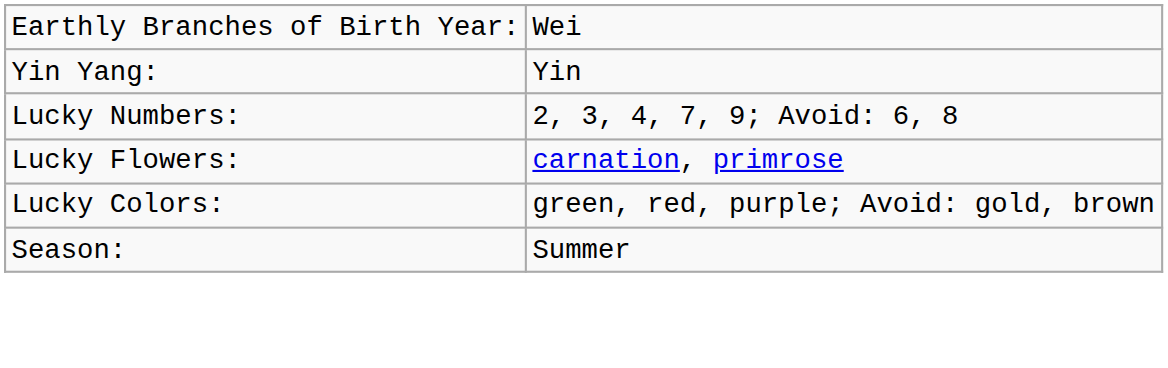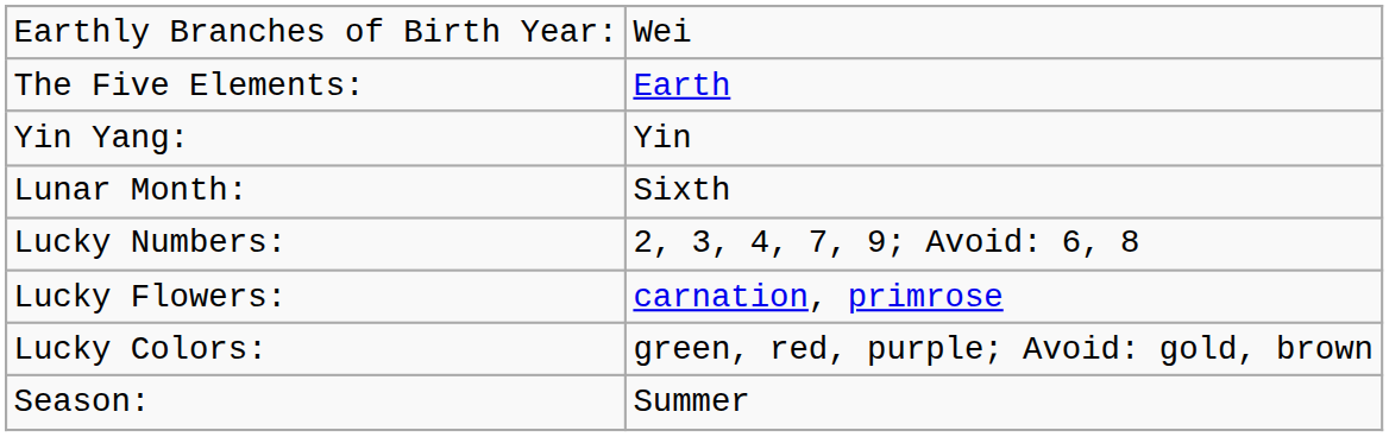+ row: The Five Elements: | Earth
+ row: Lunar Month: | Sixth
